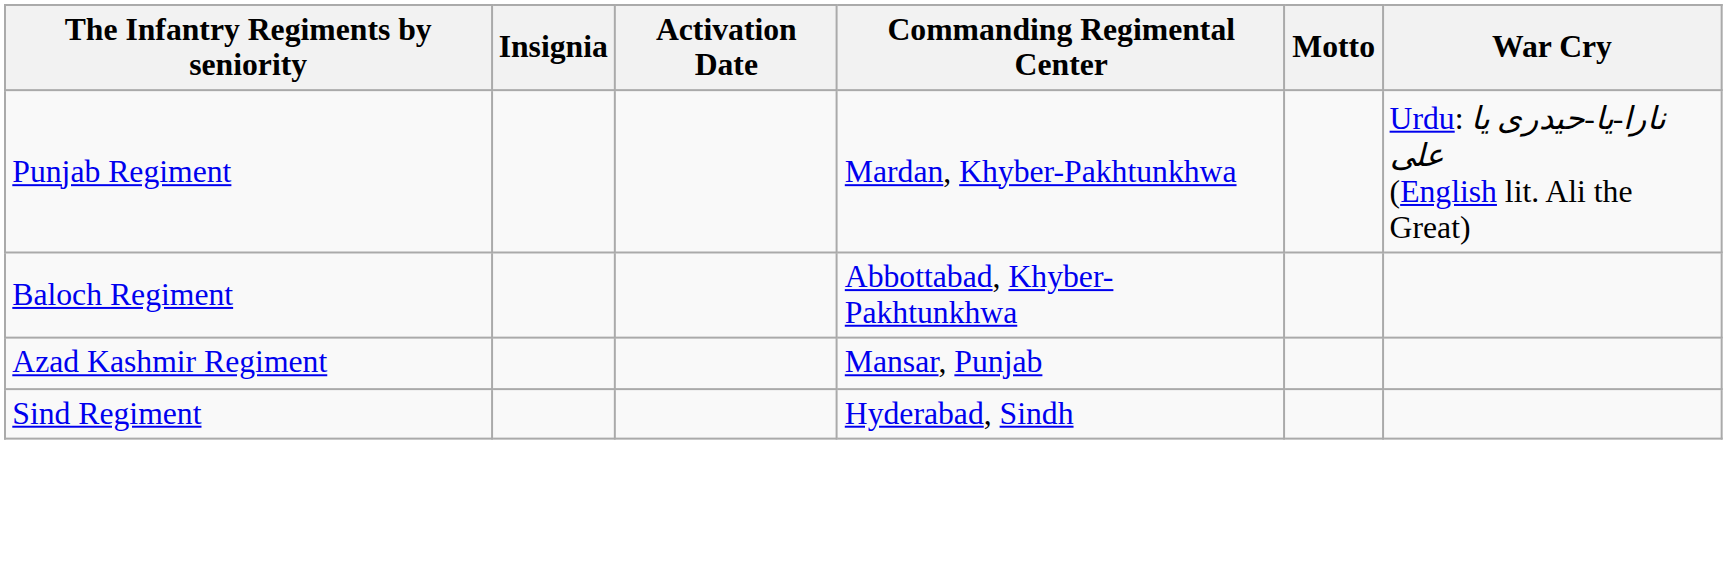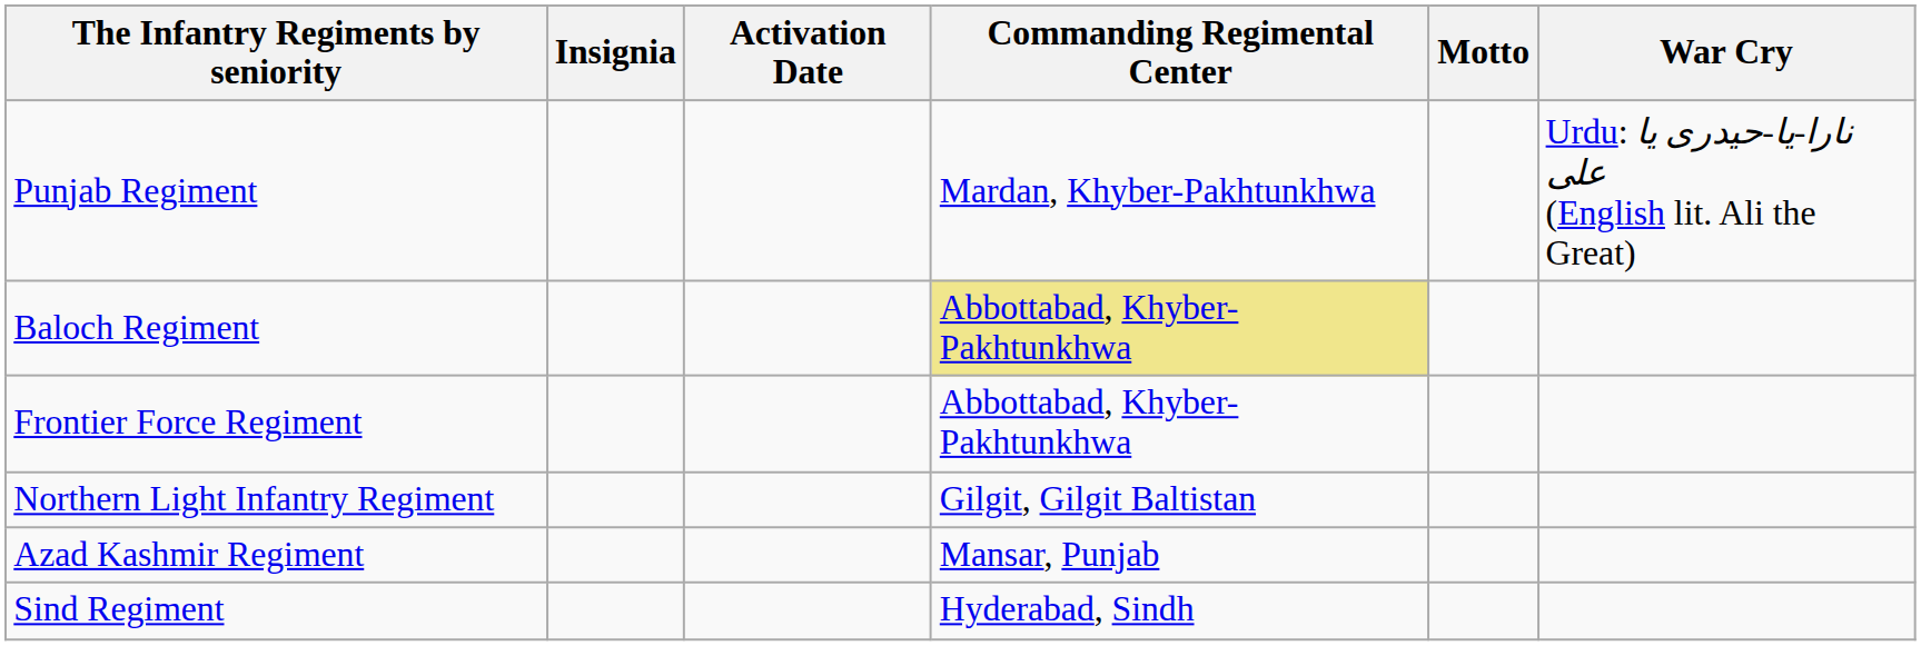Baloch Regiment | Commanding Regimental Center: no background -> khaki background
+ row: Frontier Force Regiment | Abbottabad, Khyber-Pakhtunkhwa
+ row: Northern Light Infantry Regiment | Gilgit, Gilgit Baltistan
